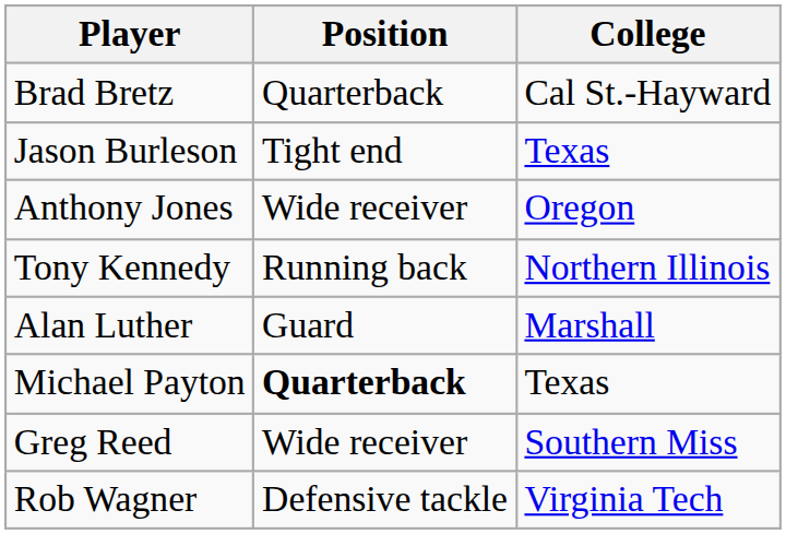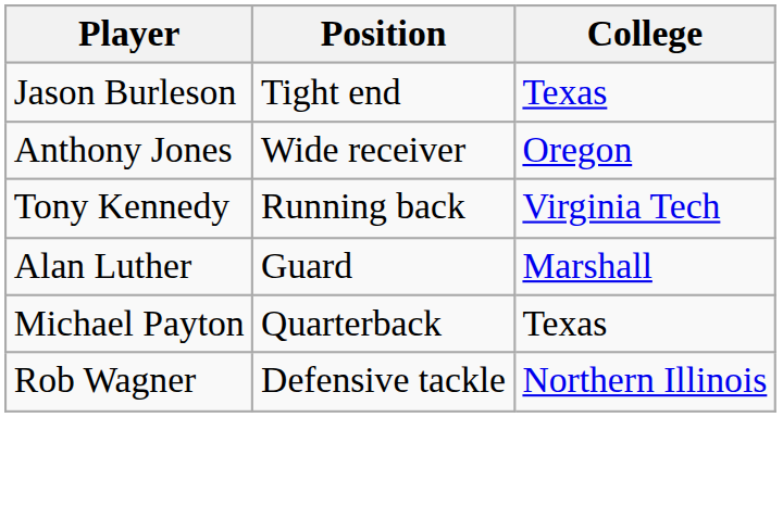- row: Brad Bretz | Quarterback | Cal St.-Hayward
Tony Kennedy | College: Northern Illinois -> Virginia Tech
Michael Payton | Position: bold -> normal
- row: Greg Reed | Wide receiver | Southern Miss
Rob Wagner | College: Virginia Tech -> Northern Illinois
